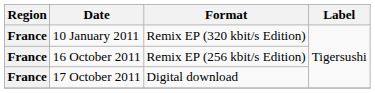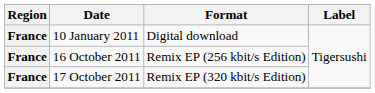10 January 2011 | Format: Remix EP (320 kbit/s Edition) -> Digital download
17 October 2011 | Format: Digital download -> Remix EP (320 kbit/s Edition)
